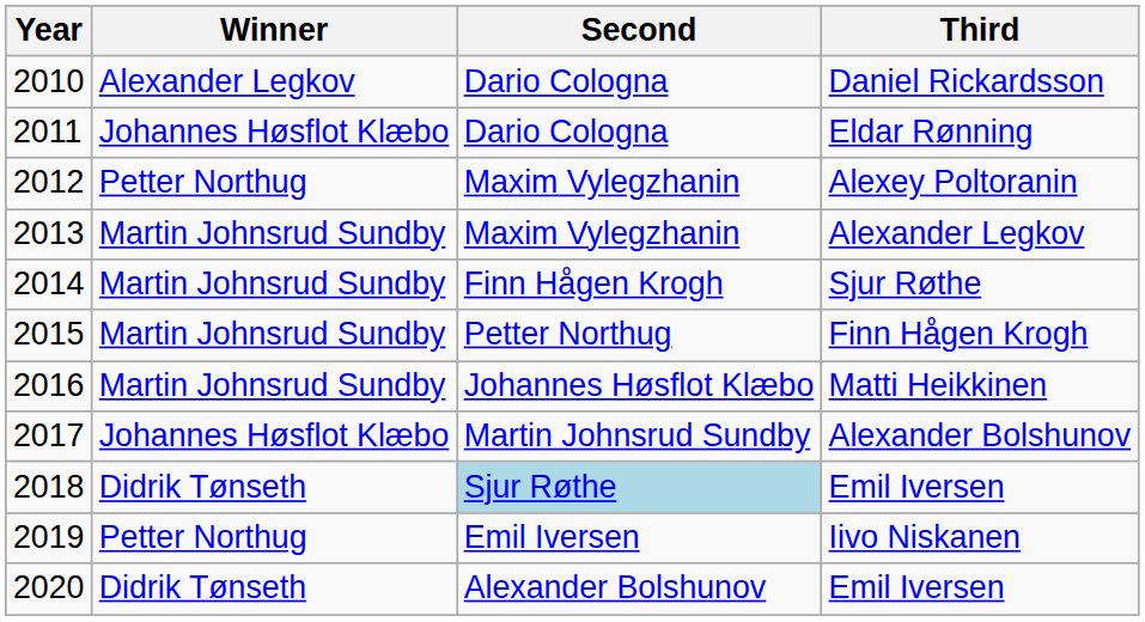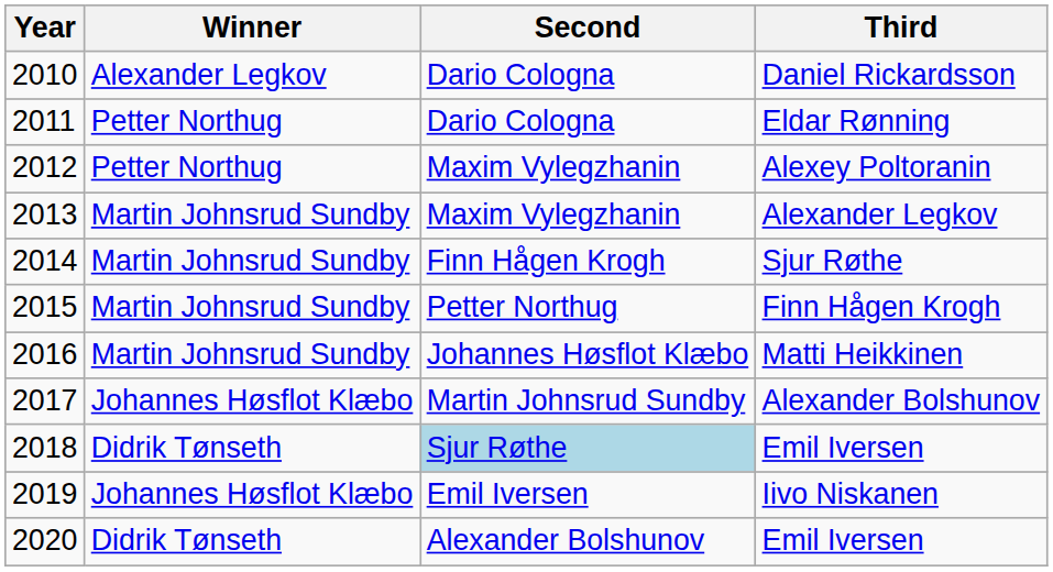Eldar Rønning | Winner: Johannes Høsflot Klæbo -> Petter Northug
Iivo Niskanen | Winner: Petter Northug -> Johannes Høsflot Klæbo
